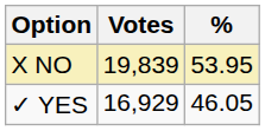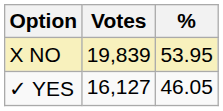✓ YES | Votes: 16,929 -> 16,127
